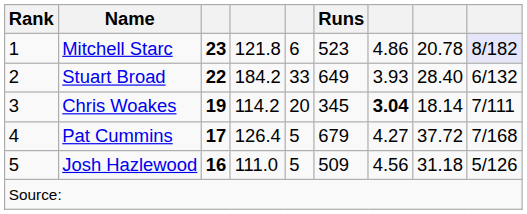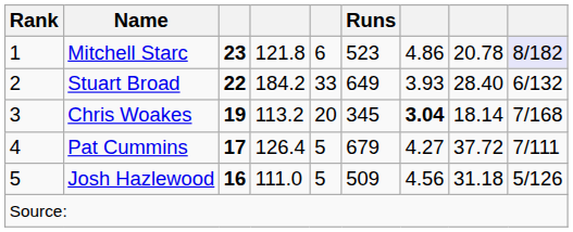Chris Woakes | column 4: 114.2 -> 113.2
Chris Woakes | column 9: 7/111 -> 7/168
Pat Cummins | column 9: 7/168 -> 7/111
